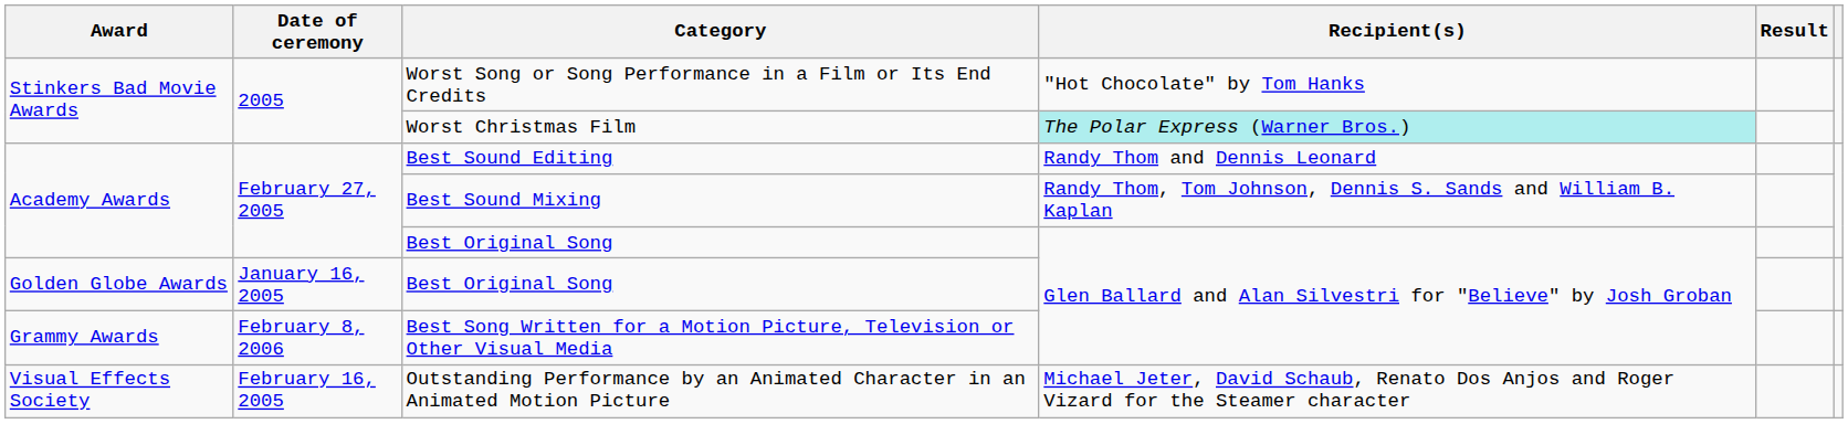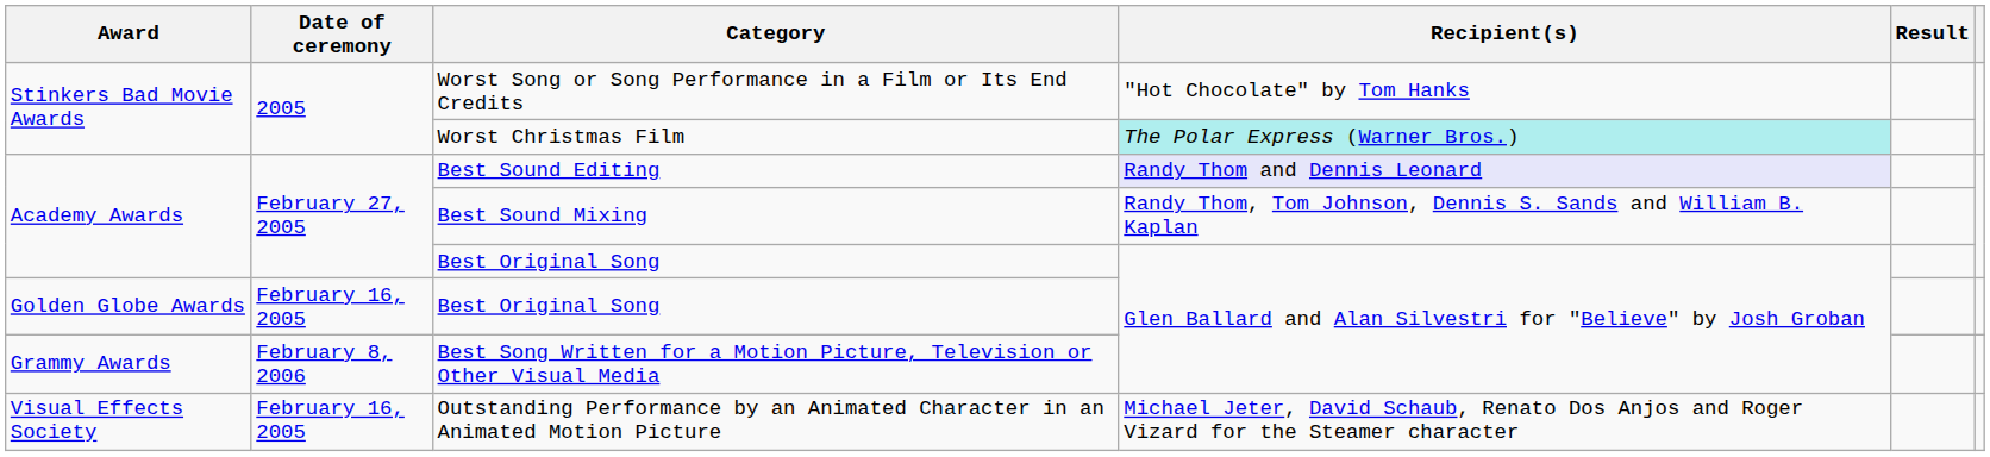Best Sound Editing | Recipient(s): no background -> lavender background
Golden Globe Awards / Best Original Song | Date of ceremony: January 16, 2005 -> February 16, 2005
